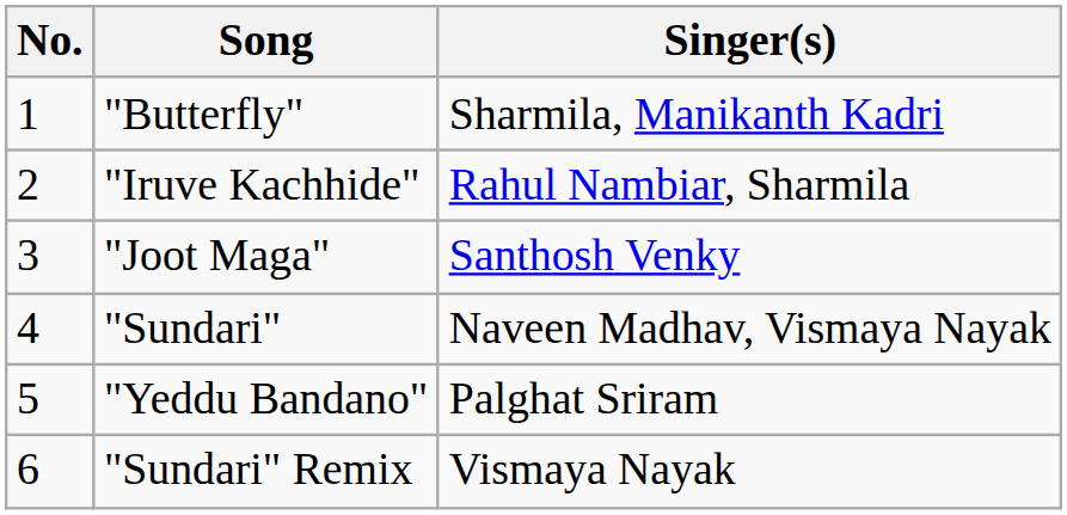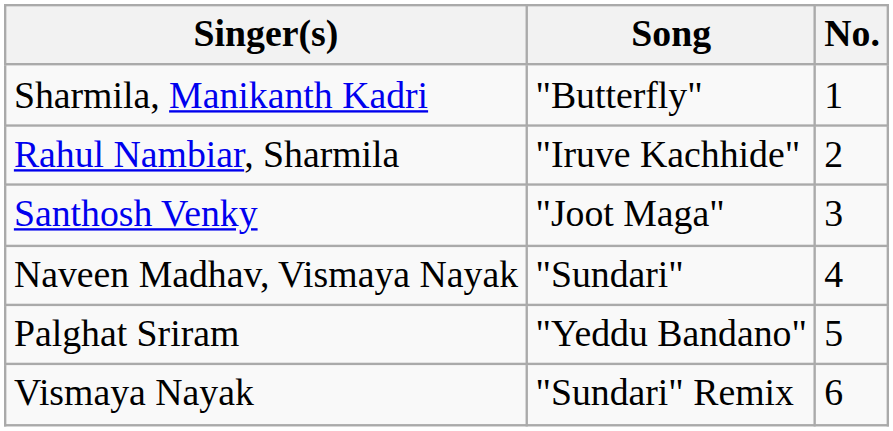columns swapped: No. <-> Singer(s)
